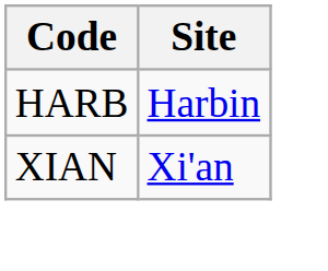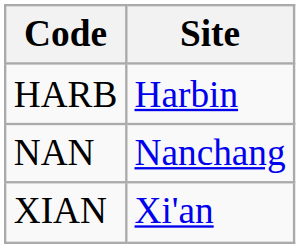+ row: NAN | Nanchang
